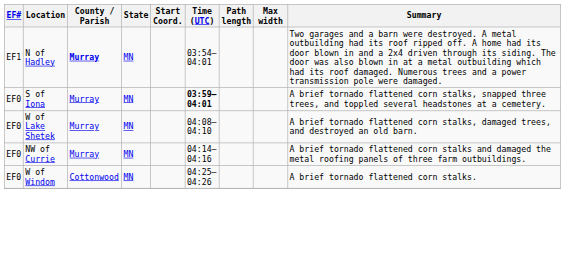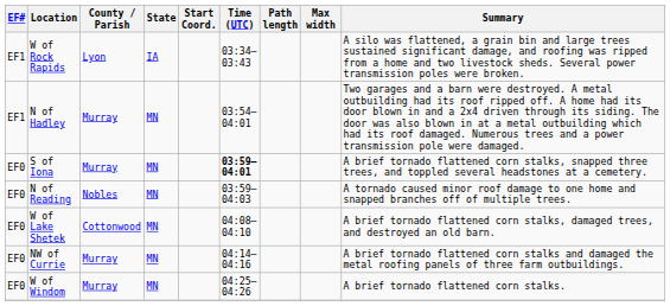+ row: EF1 | W of Rock Rapids | Lyon | IA | 03:34–03:43 | A silo was flattened, a grain bin and large trees sustained significant damage, and roofing was ripped from a home and two livestock sheds. Several power transmission poles were broken.
N of Hadley | County / Parish: bold -> normal
+ row: EF0 | N of Reading | Nobles | MN | 03:59–04:03 | A tornado caused minor roof damage to one home and snapped branches off of multiple trees.
W of Lake Shetek | County / Parish: Murray -> Cottonwood
W of Windom | County / Parish: Cottonwood -> Murray
